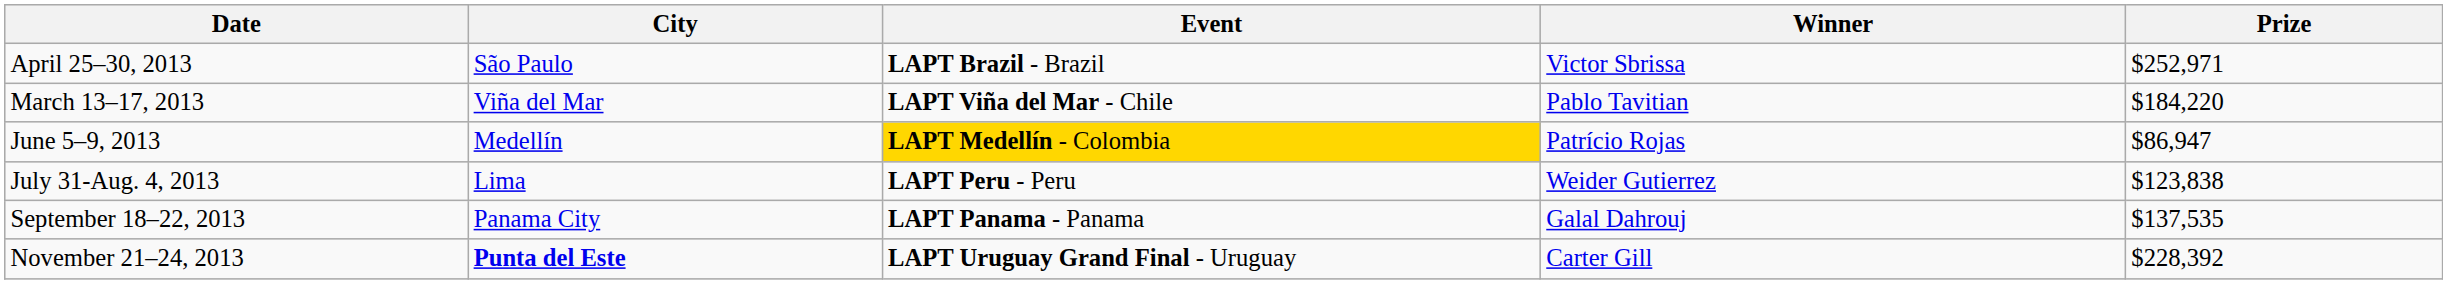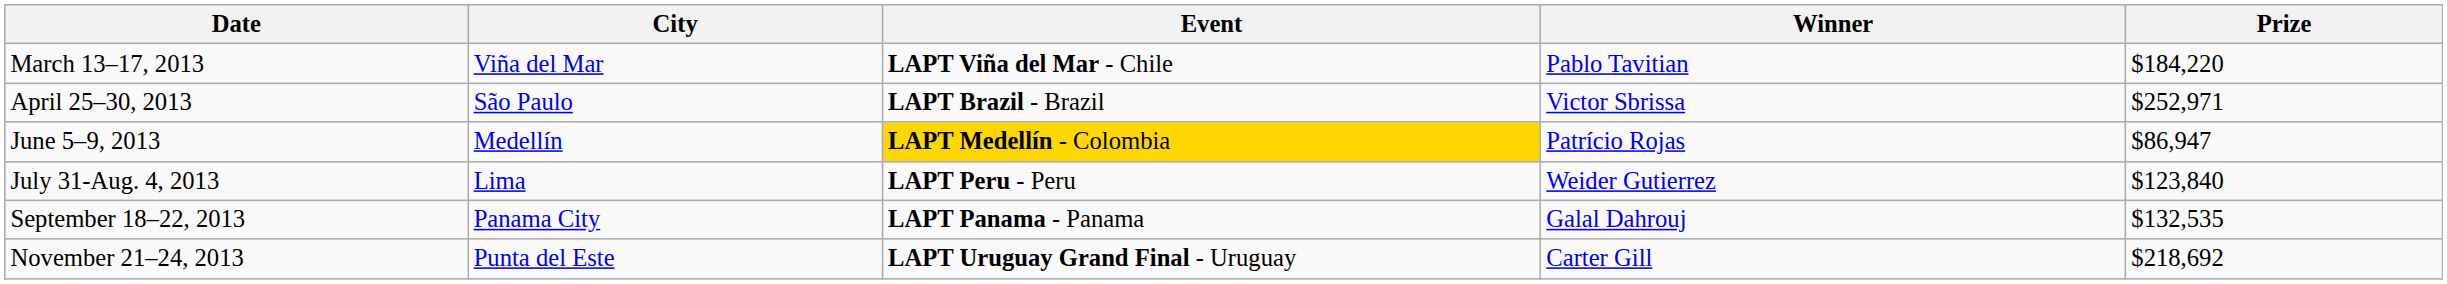rows swapped: March 13–17, 2013 <-> April 25–30, 2013
July 31-Aug. 4, 2013 | Prize: $123,838 -> $123,840
September 18–22, 2013 | Prize: $137,535 -> $132,535
November 21–24, 2013 | City: bold -> normal
November 21–24, 2013 | Prize: $228,392 -> $218,692
